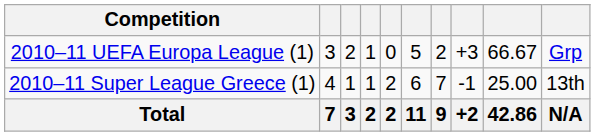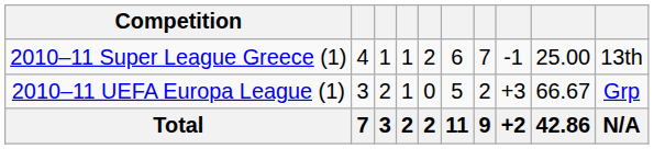rows swapped: 2010–11 Super League Greece (1) <-> 2010–11 UEFA Europa League (1)
